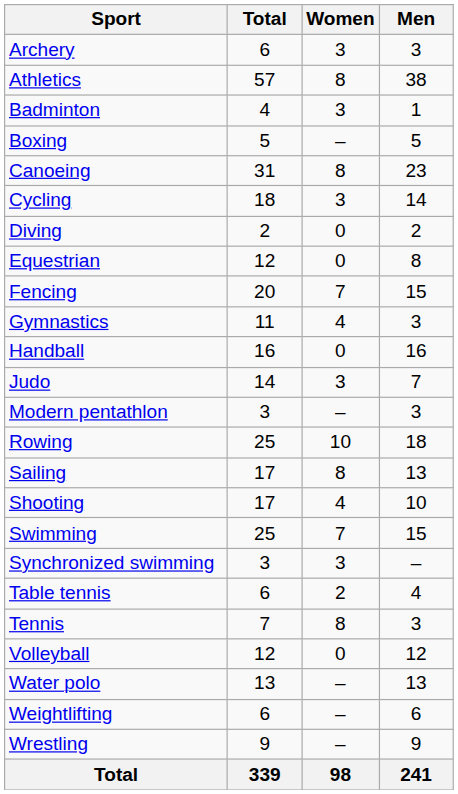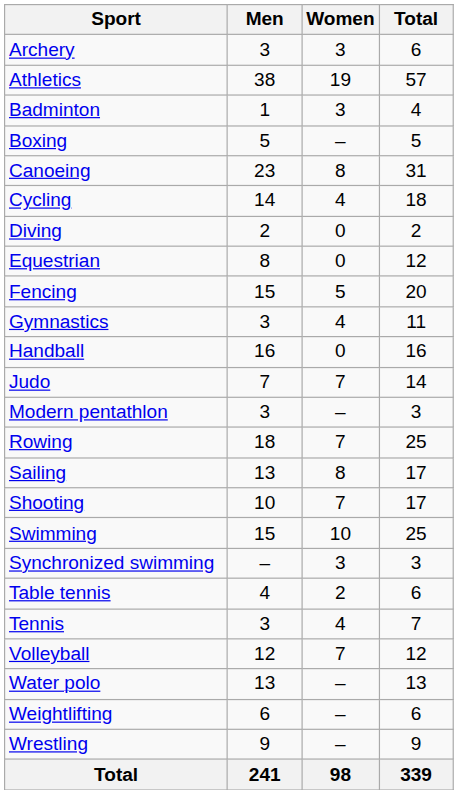columns swapped: Men <-> Total
Athletics | Women: 8 -> 19
Cycling | Women: 3 -> 4
Fencing | Women: 7 -> 5
Judo | Women: 3 -> 7
Rowing | Women: 10 -> 7
Shooting | Women: 4 -> 7
Swimming | Women: 7 -> 10
Tennis | Women: 8 -> 4
Volleyball | Women: 0 -> 7
